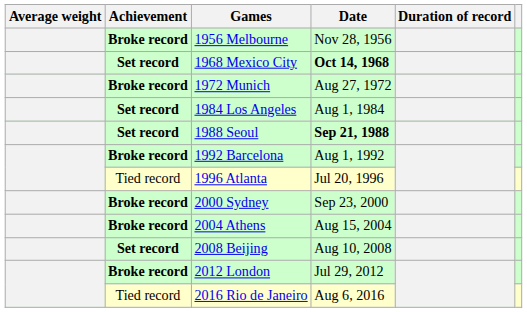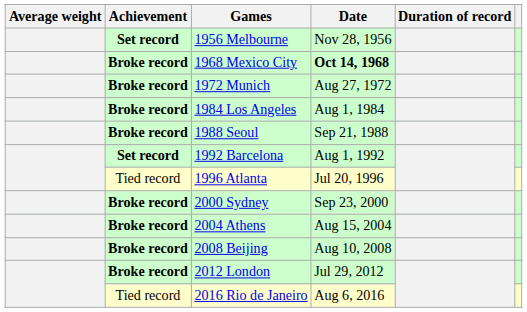1956 Melbourne | Achievement: Broke record -> Set record
1968 Mexico City | Achievement: Set record -> Broke record
1984 Los Angeles | Achievement: Set record -> Broke record
1988 Seoul | Achievement: Set record -> Broke record
1988 Seoul | Date: bold -> normal
1992 Barcelona | Achievement: Broke record -> Set record
2008 Beijing | Achievement: Set record -> Broke record
